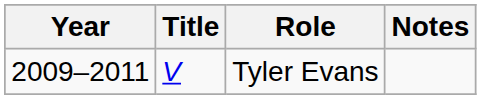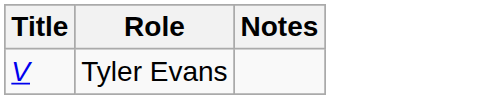- column: Year | 2009–2011
